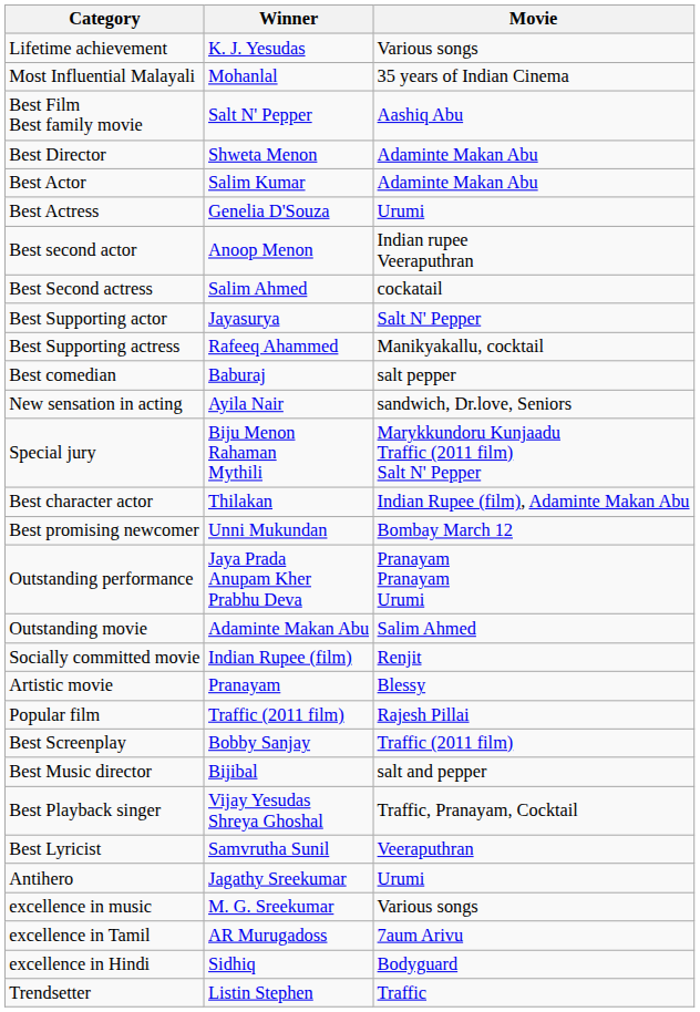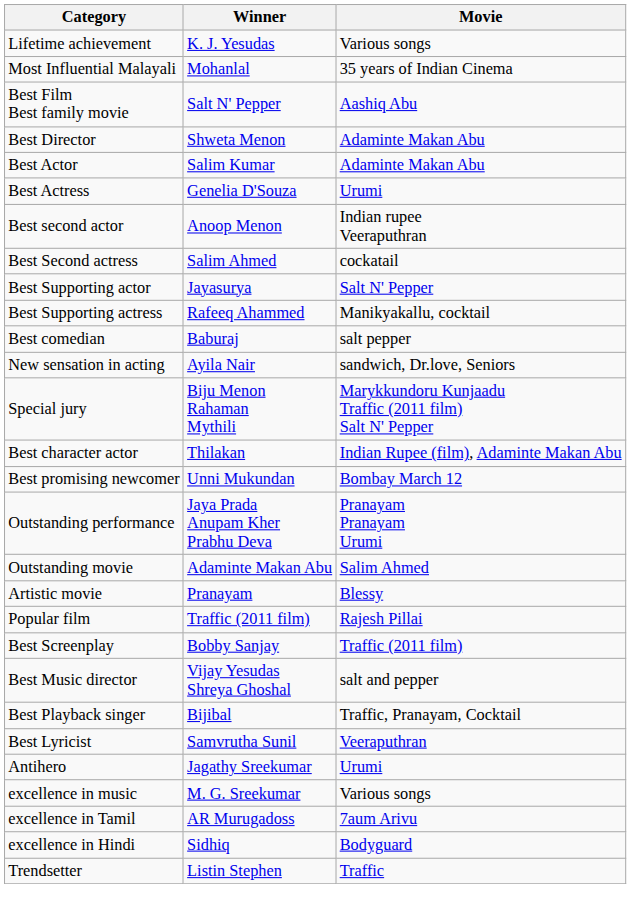- row: Socially committed movie | Indian Rupee (film) | Renjit
Best Music director | Winner: Bijibal -> Vijay Yesudas Shreya Ghoshal
Best Playback singer | Winner: Vijay Yesudas Shreya Ghoshal -> Bijibal
